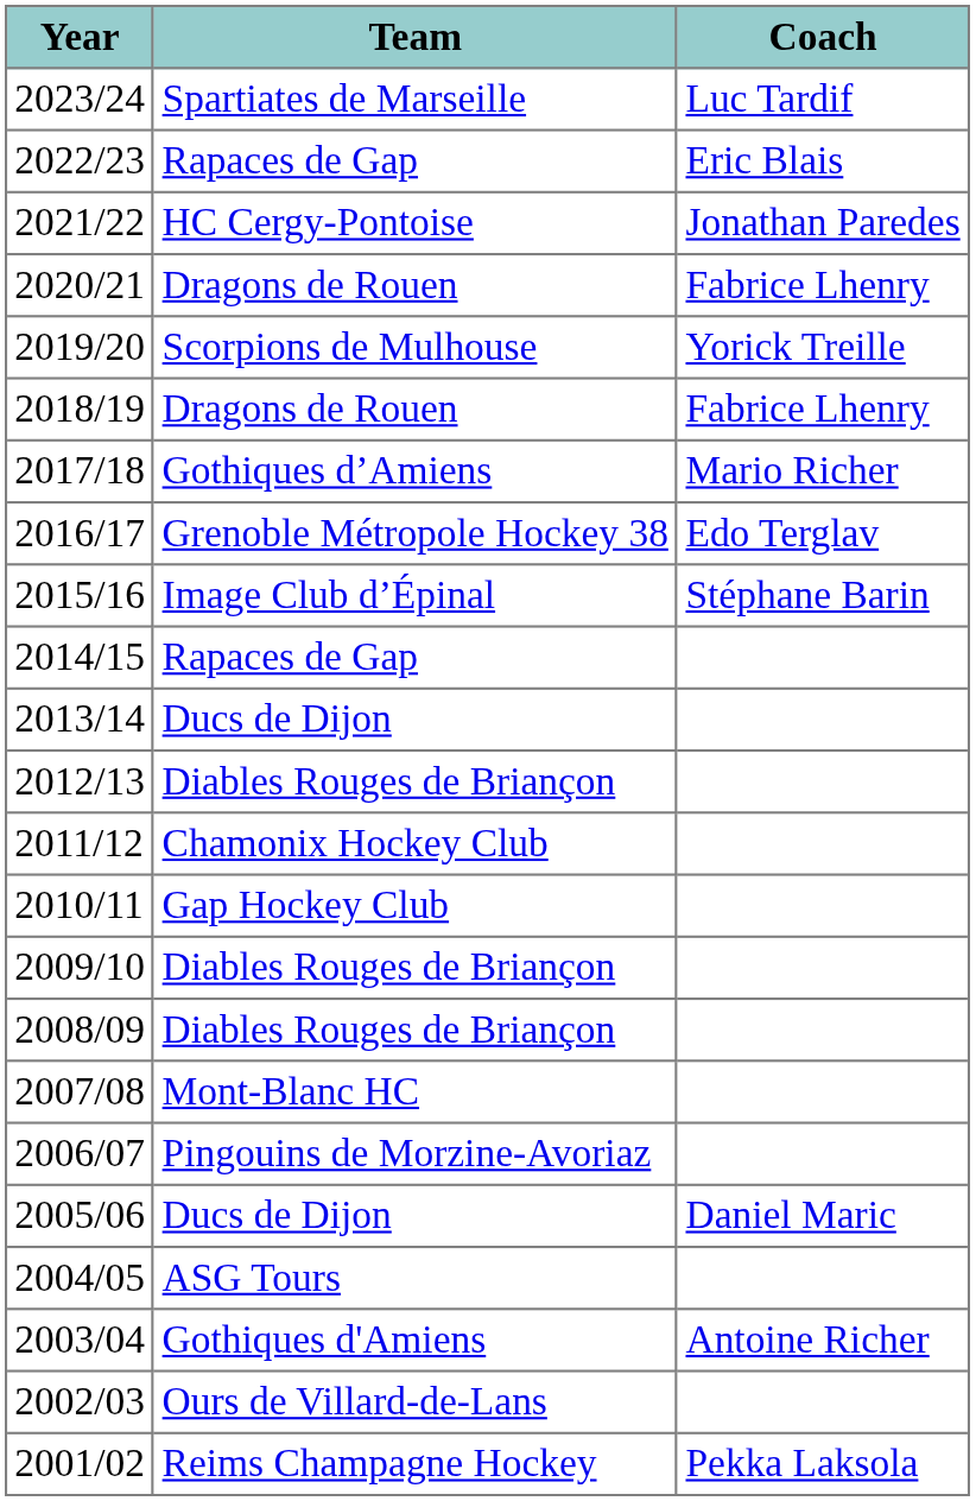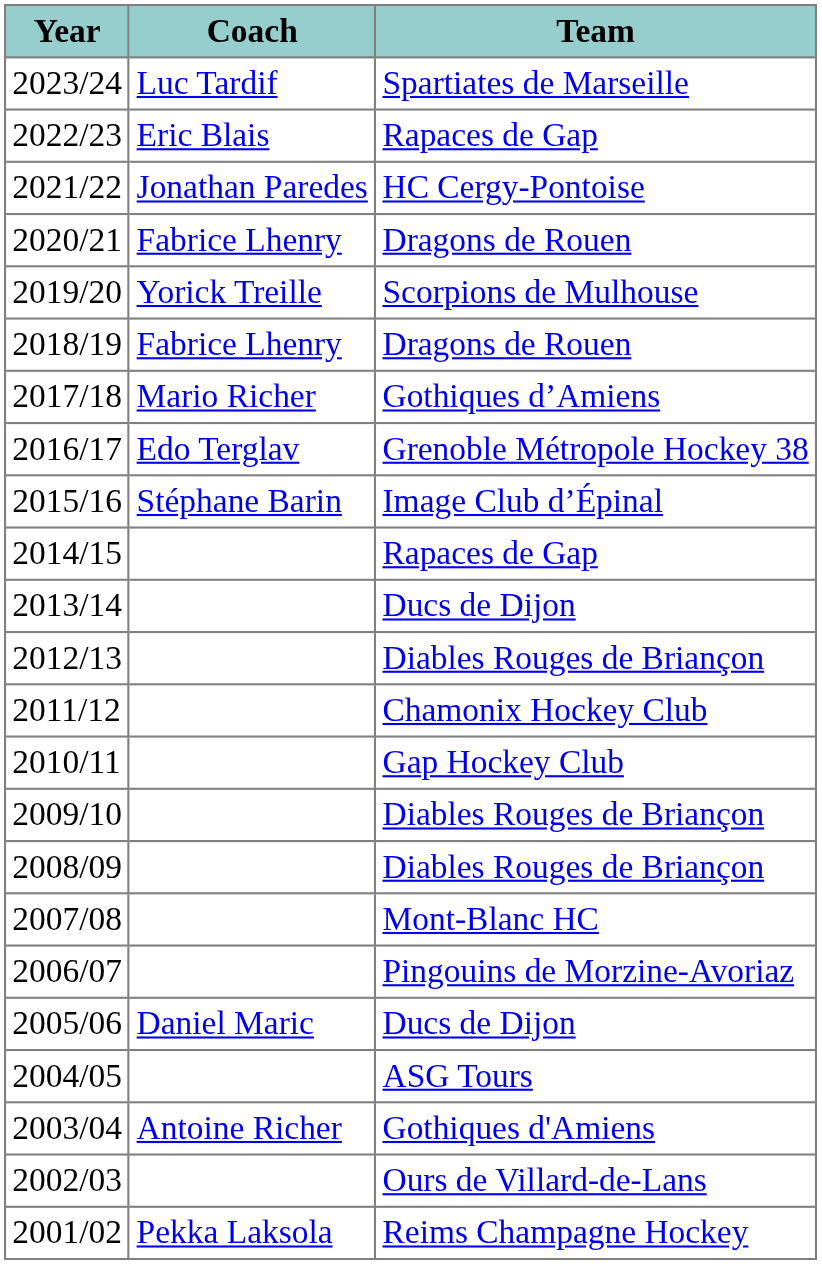columns swapped: Coach <-> Team
